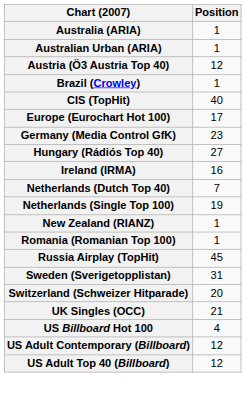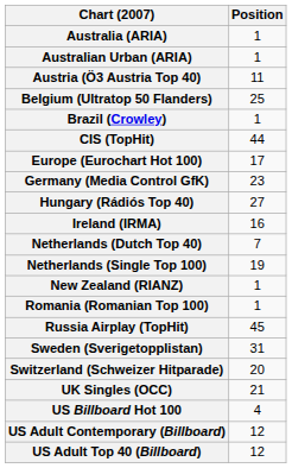Austria (Ö3 Austria Top 40) | Position: 12 -> 11
+ row: Belgium (Ultratop 50 Flanders) | 25
CIS (TopHit) | Position: 40 -> 44
